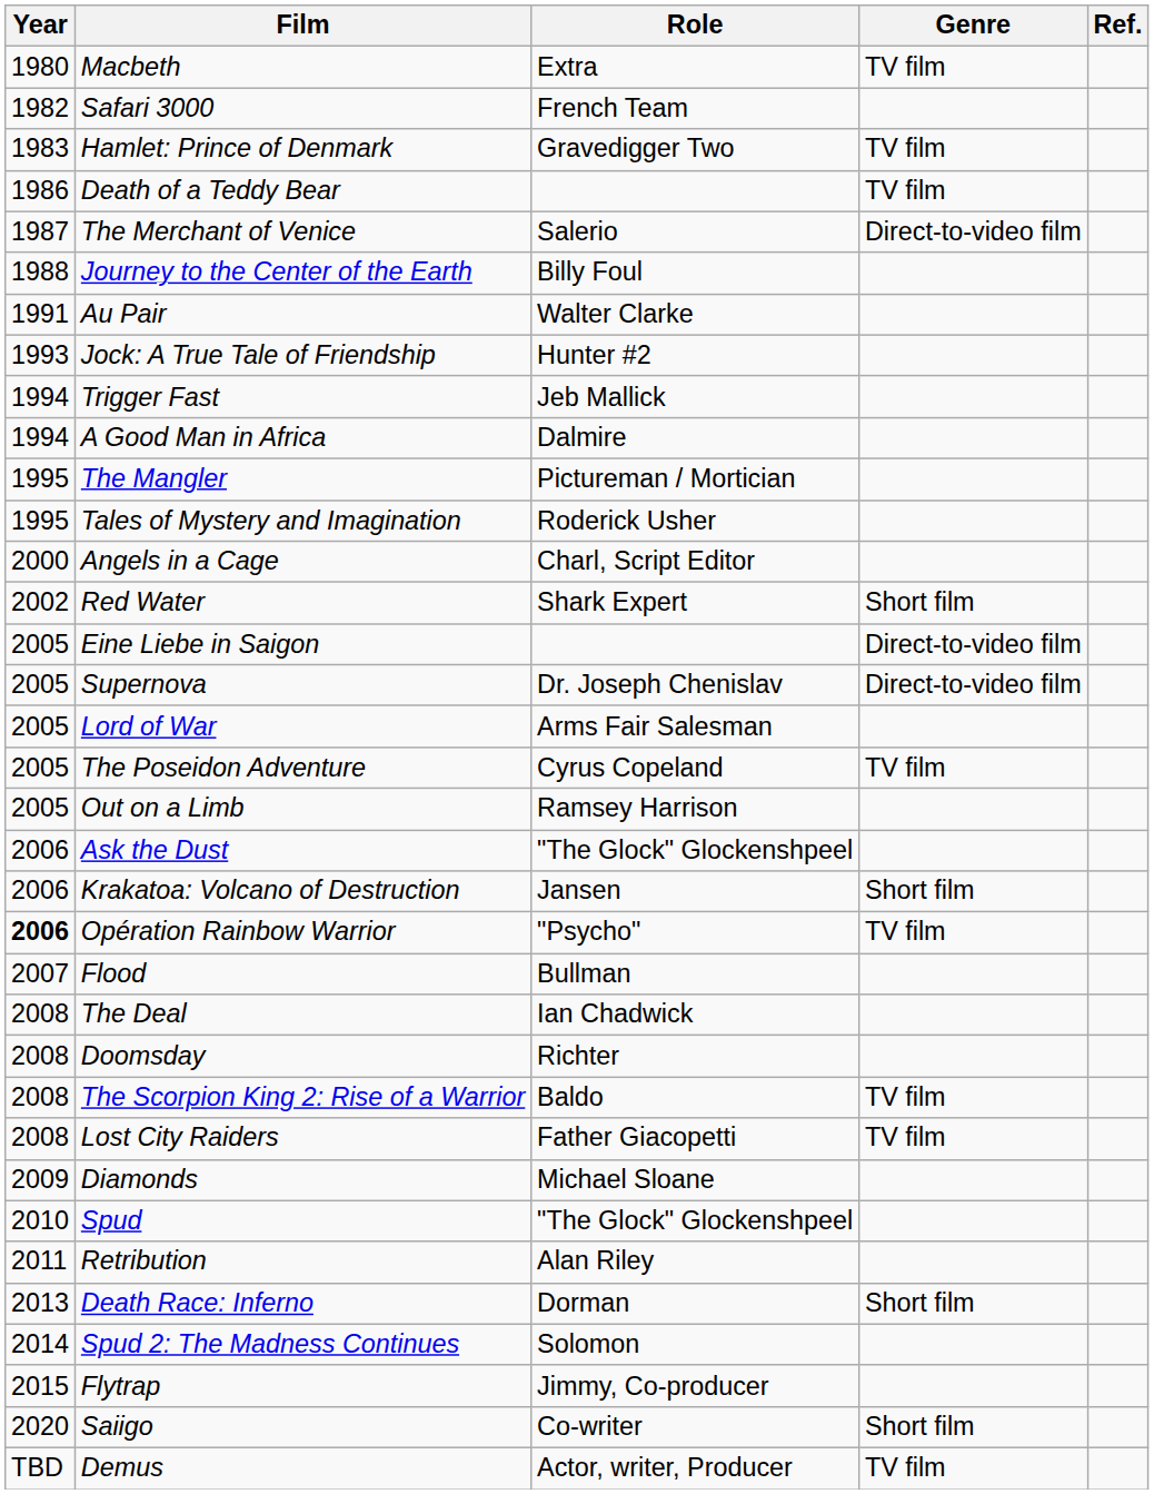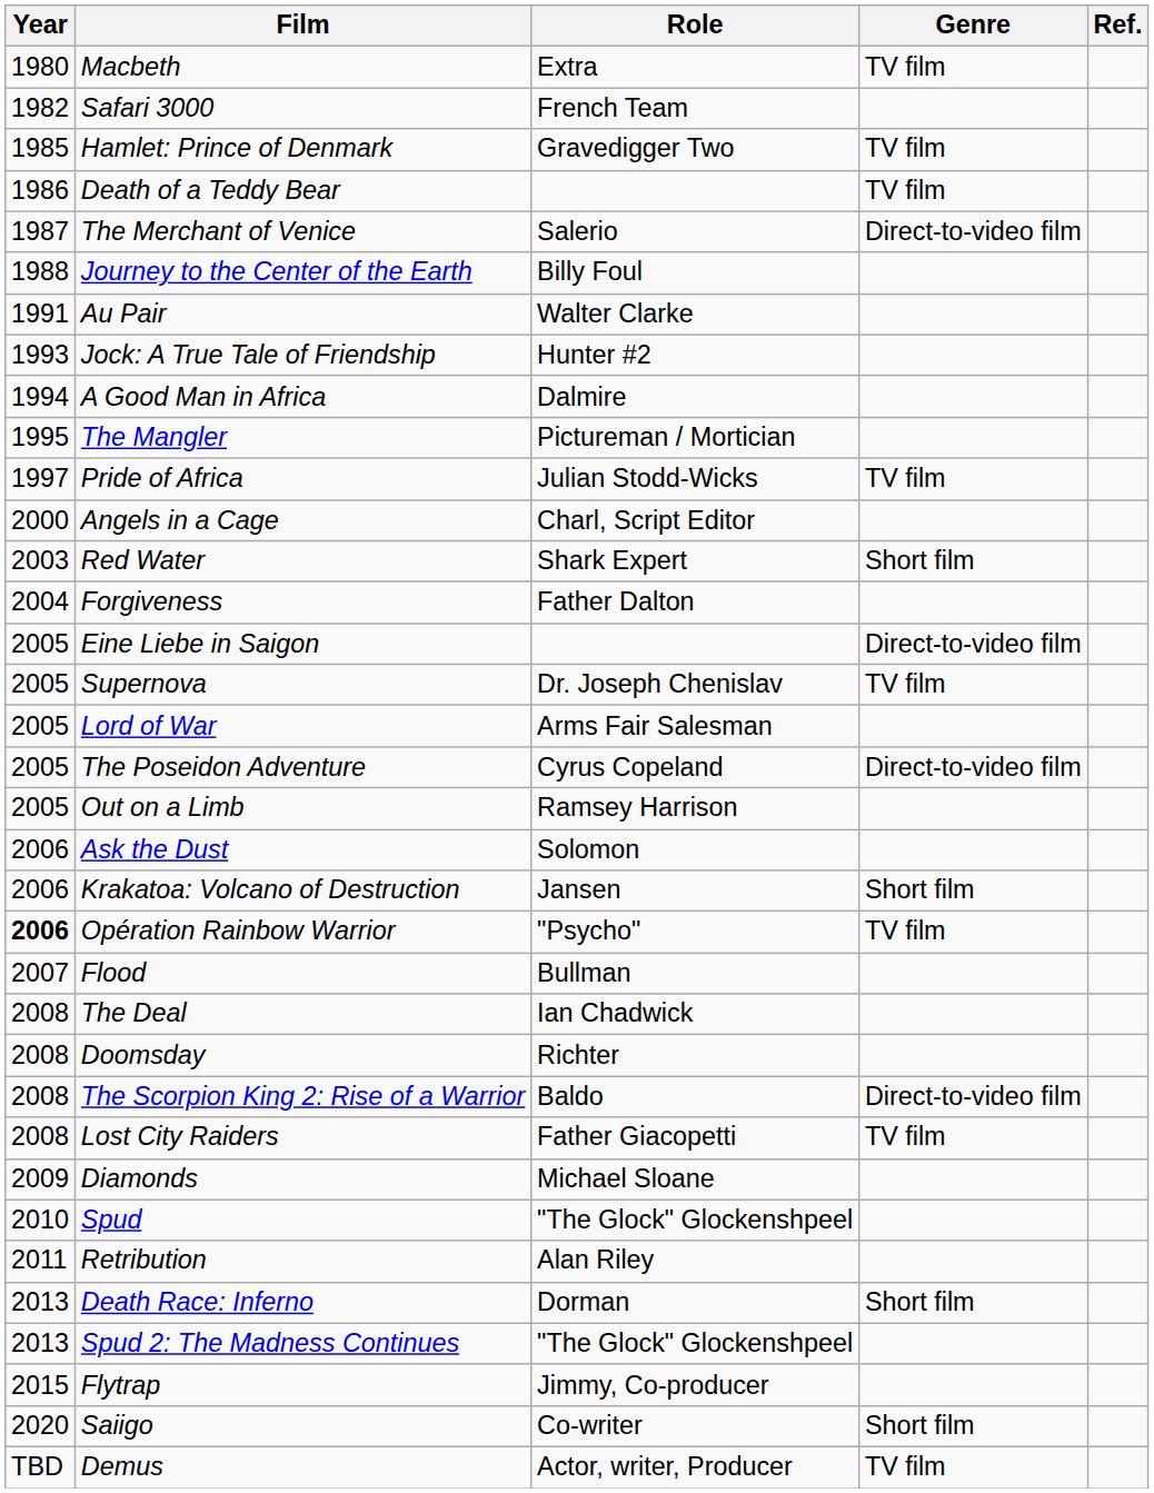Hamlet: Prince of Denmark | Year: 1983 -> 1985
- row: 1994 | Trigger Fast | Jeb Mallick
- row: 1995 | Tales of Mystery and Imagination | Roderick Usher
+ row: 1997 | Pride of Africa | Julian Stodd-Wicks | TV film
Red Water | Year: 2002 -> 2003
+ row: 2004 | Forgiveness | Father Dalton
Supernova | Genre: Direct-to-video film -> TV film
The Poseidon Adventure | Genre: TV film -> Direct-to-video film
Ask the Dust | Role: "The Glock" Glockenshpeel -> Solomon
The Scorpion King 2: Rise of a Warrior | Genre: TV film -> Direct-to-video film
Spud 2: The Madness Continues | Year: 2014 -> 2013
Spud 2: The Madness Continues | Role: Solomon -> "The Glock" Glockenshpeel
